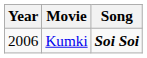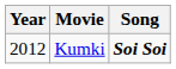Kumki | Year: 2006 -> 2012
